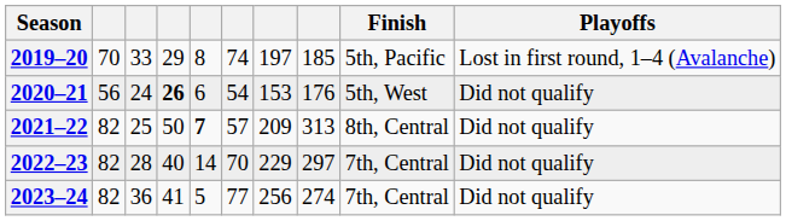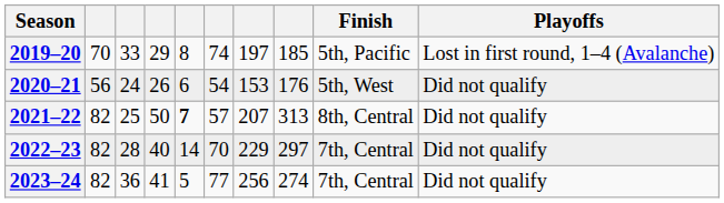2020–21 | column 4: bold -> normal
2021–22 | column 7: 209 -> 207
